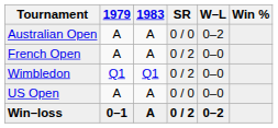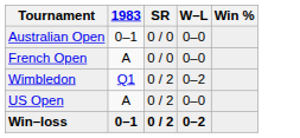- column: 1979 | A | A | Q1 | A | 0–1
Australian Open | 1983: A -> 0–1
Australian Open | W–L: 0–2 -> 0–0
French Open | SR: 0 / 2 -> 0 / 0
Wimbledon | W–L: 0–0 -> 0–2
US Open | SR: 0 / 0 -> 0 / 2
Win–loss | 1983: A -> 0–1
